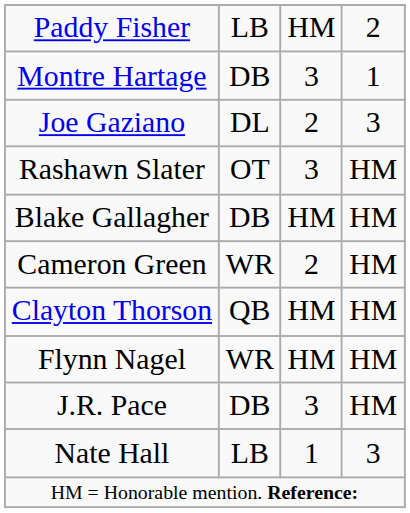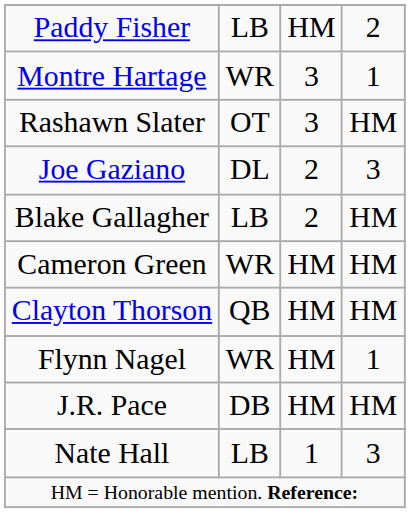Montre Hartage | column 2: DB -> WR
rows swapped: Joe Gaziano <-> Rashawn Slater
Blake Gallagher | column 2: DB -> LB
Blake Gallagher | column 3: HM -> 2
Cameron Green | column 3: 2 -> HM
Flynn Nagel | column 4: HM -> 1
J.R. Pace | column 3: 3 -> HM
